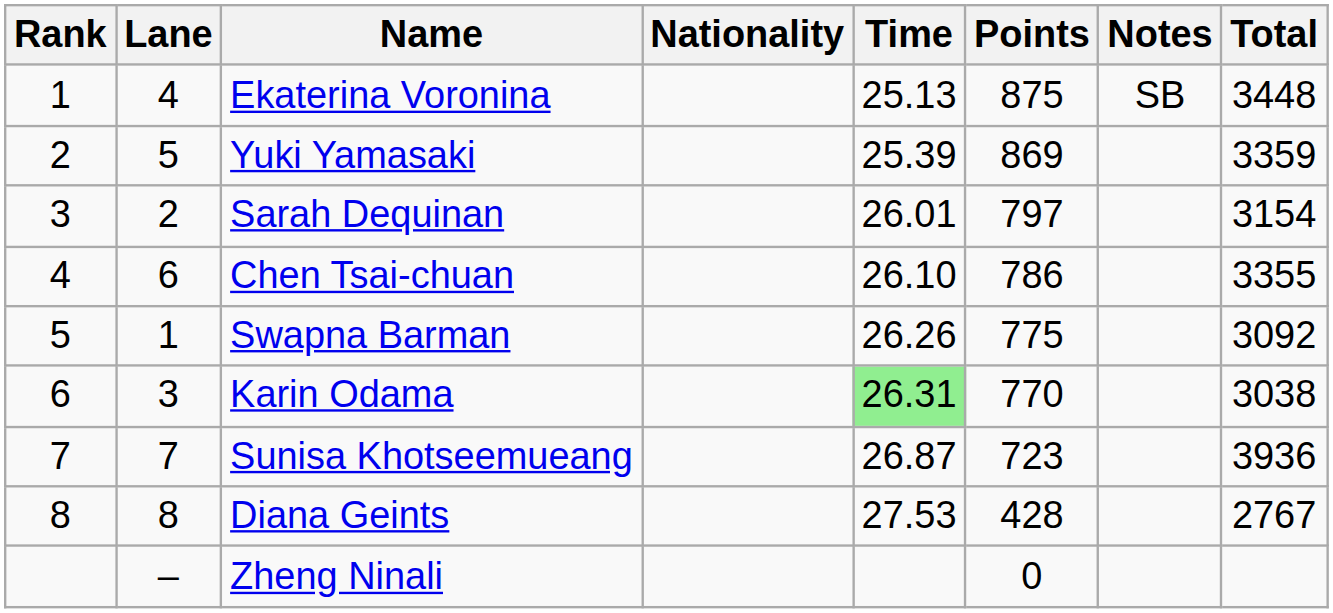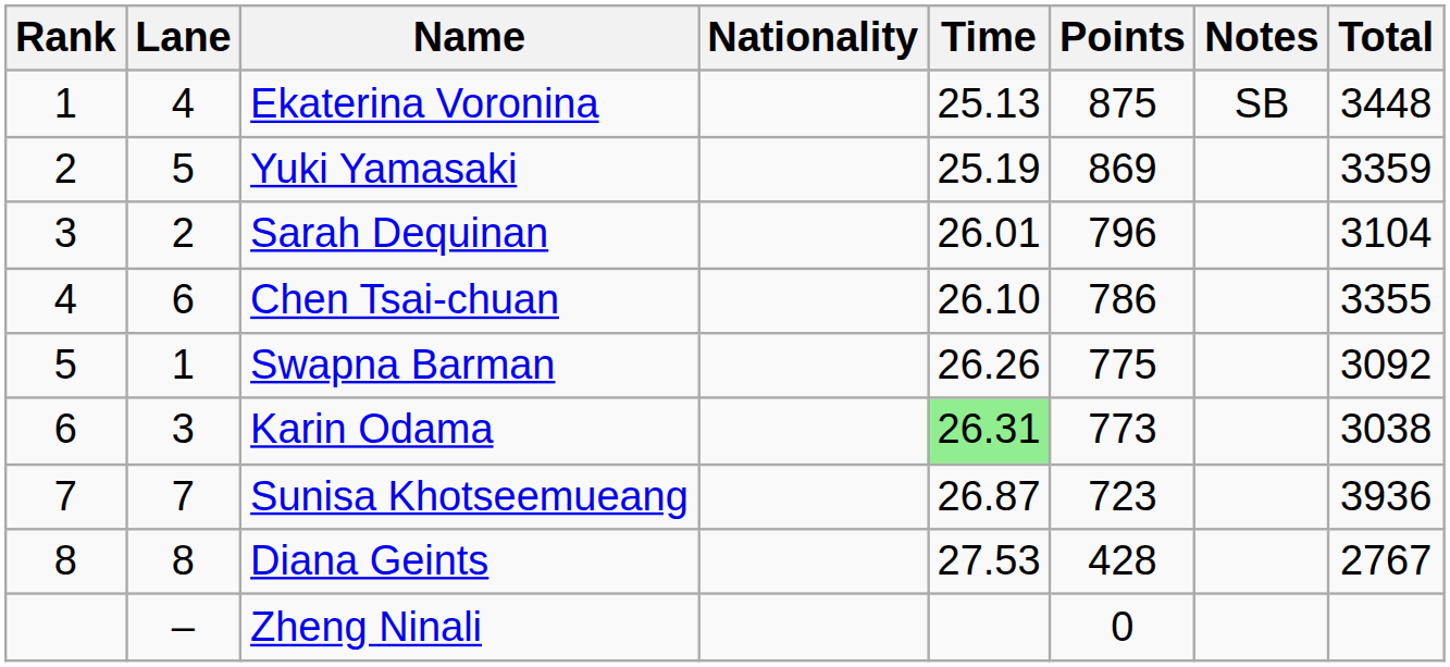Yuki Yamasaki | Time: 25.39 -> 25.19
Sarah Dequinan | Points: 797 -> 796
Sarah Dequinan | Total: 3154 -> 3104
Karin Odama | Points: 770 -> 773
